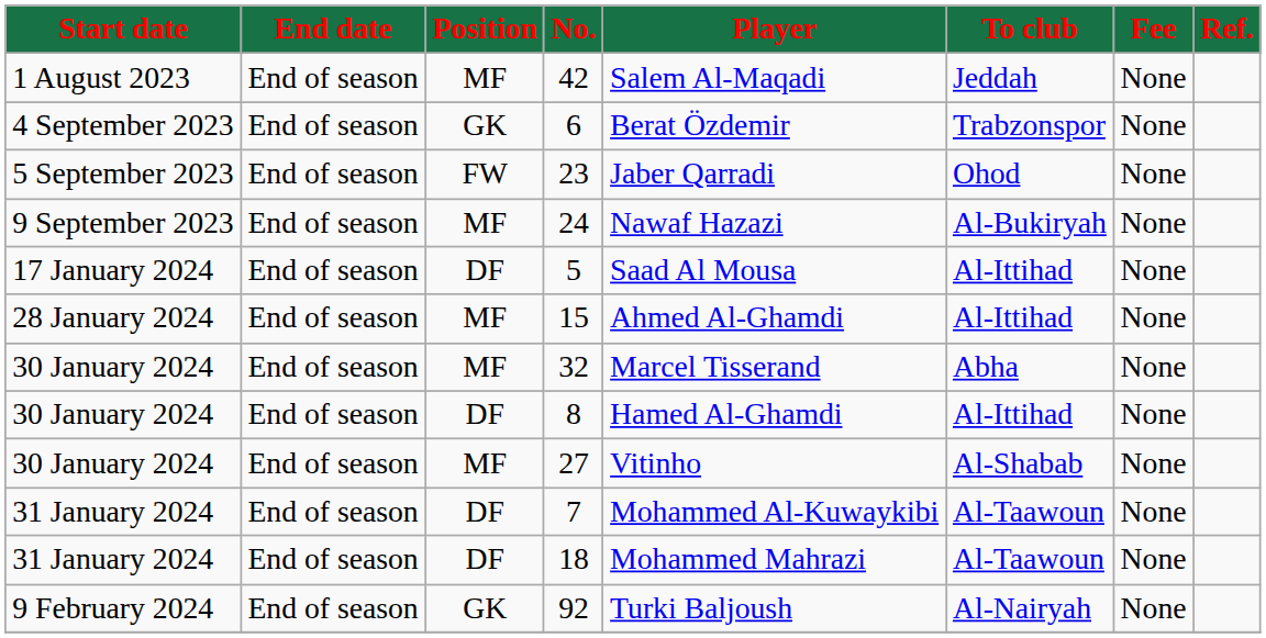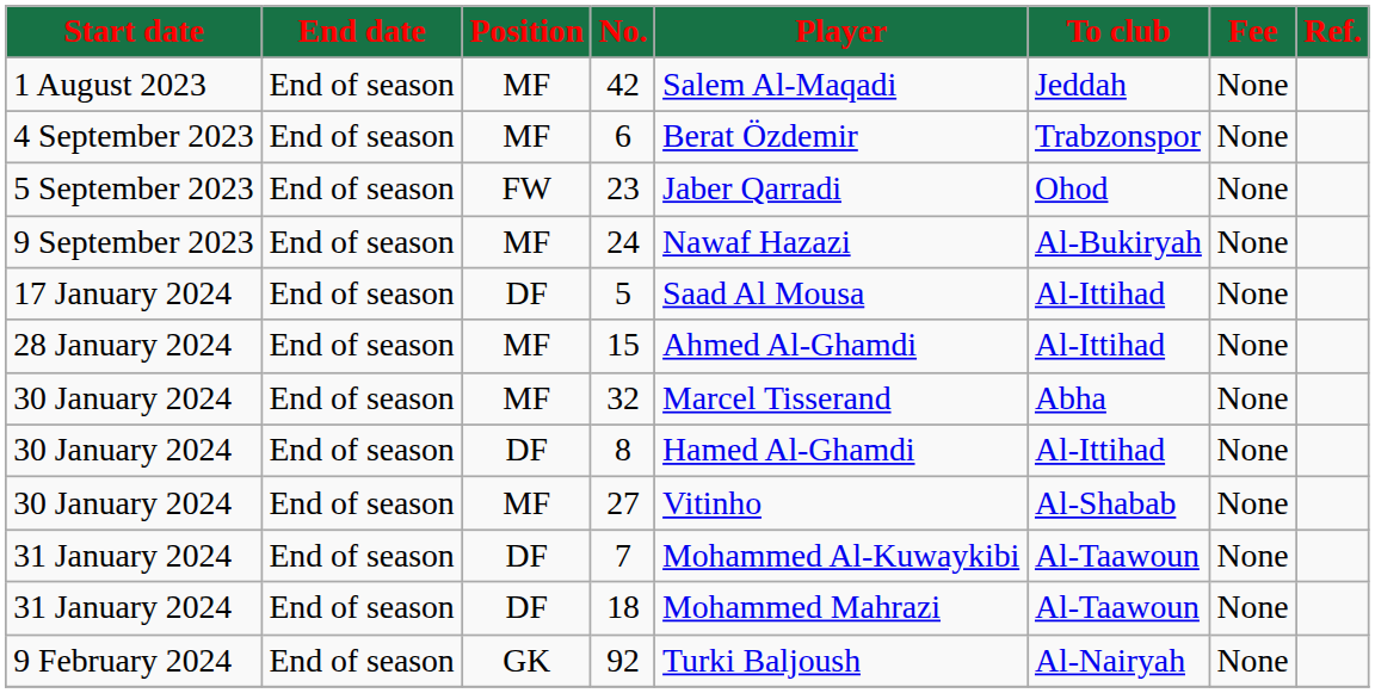6 | Position: GK -> MF
